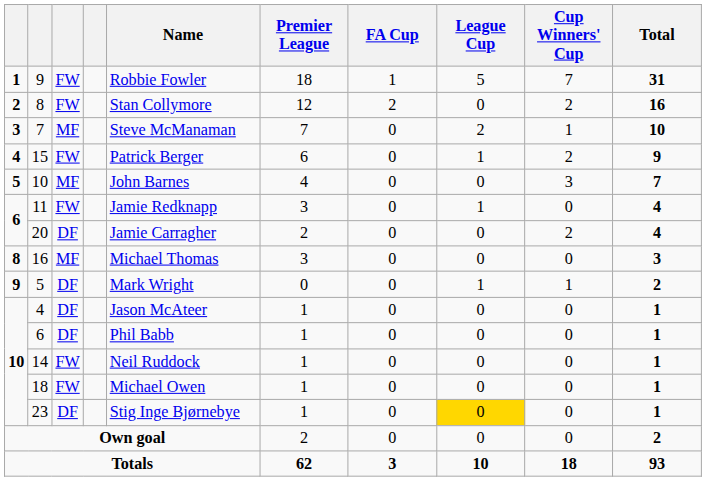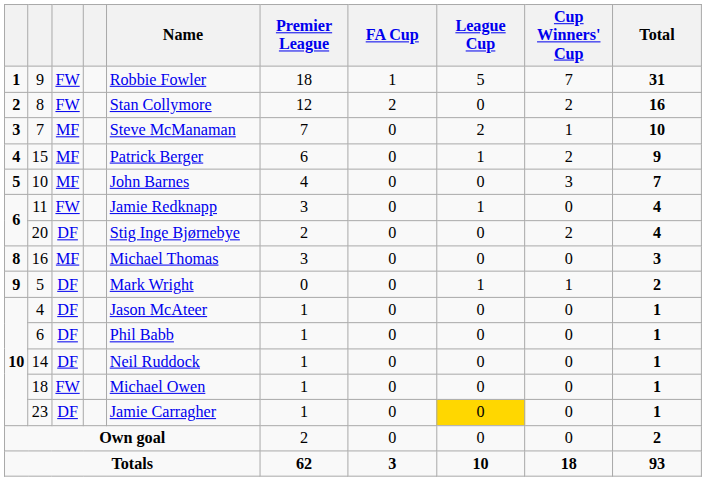15 | column 3: FW -> MF
20 | Name: Jamie Carragher -> Stig Inge Bjørnebye
14 | column 3: FW -> DF
23 | Name: Stig Inge Bjørnebye -> Jamie Carragher
